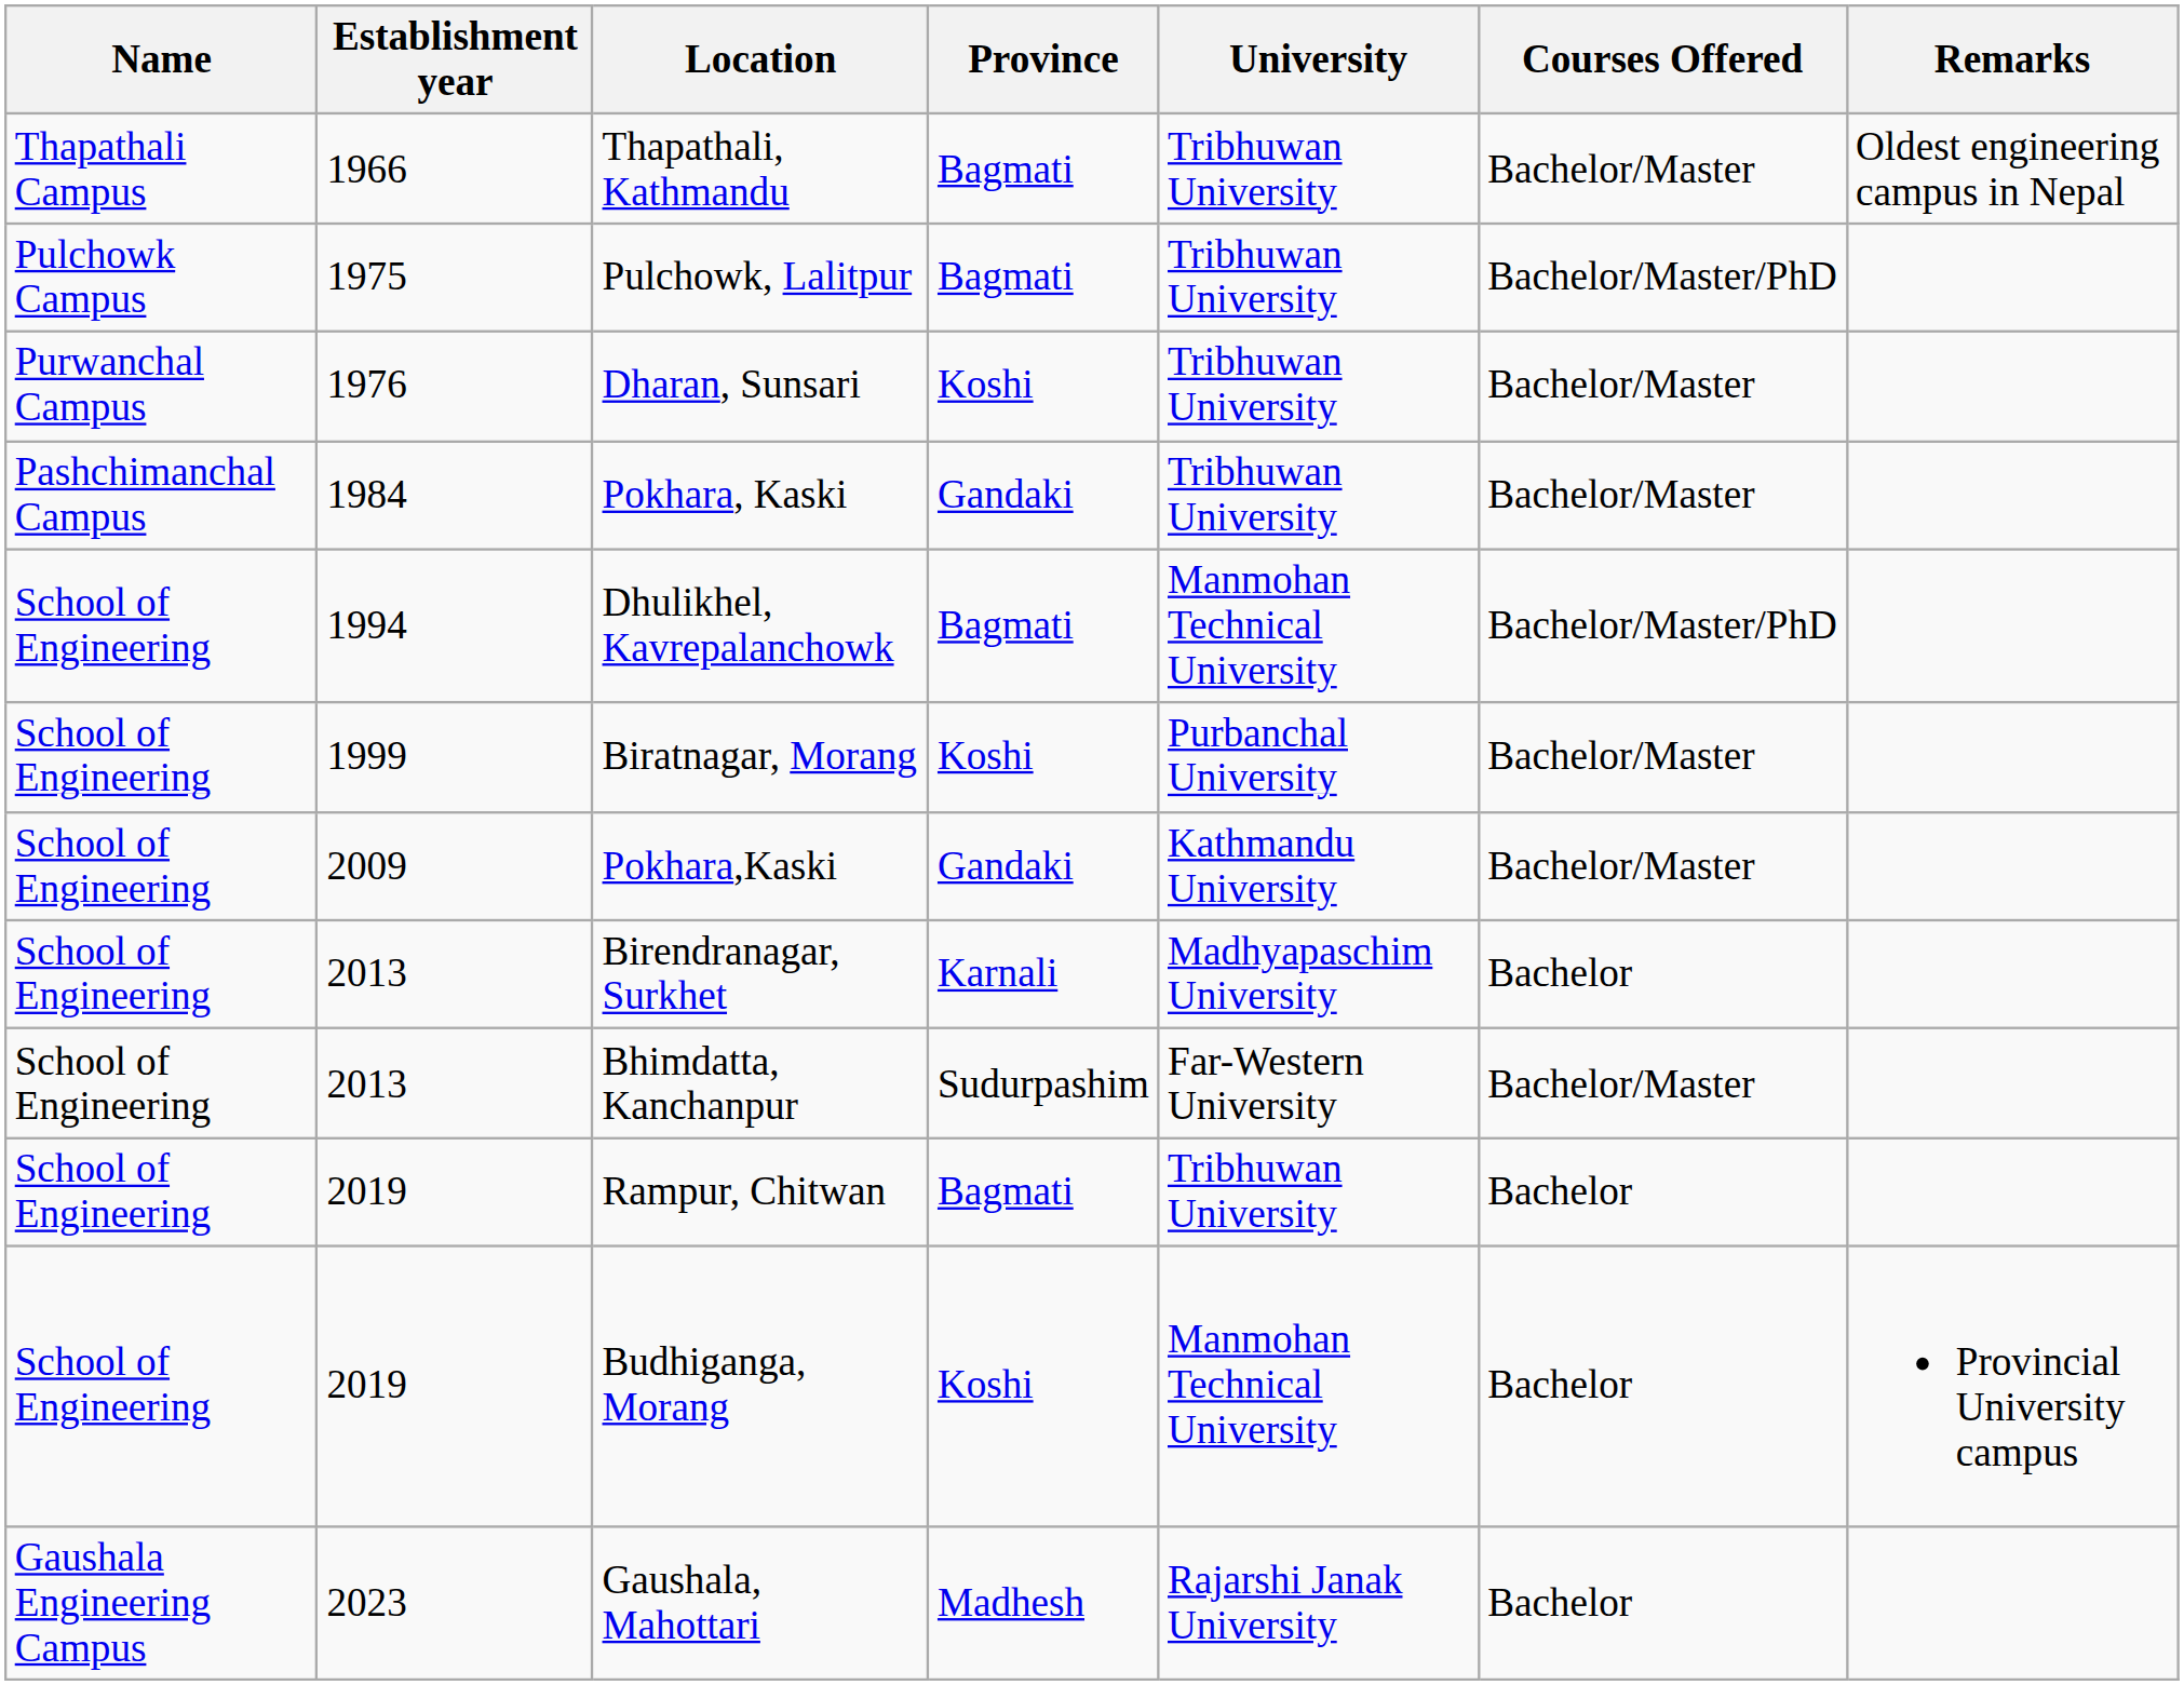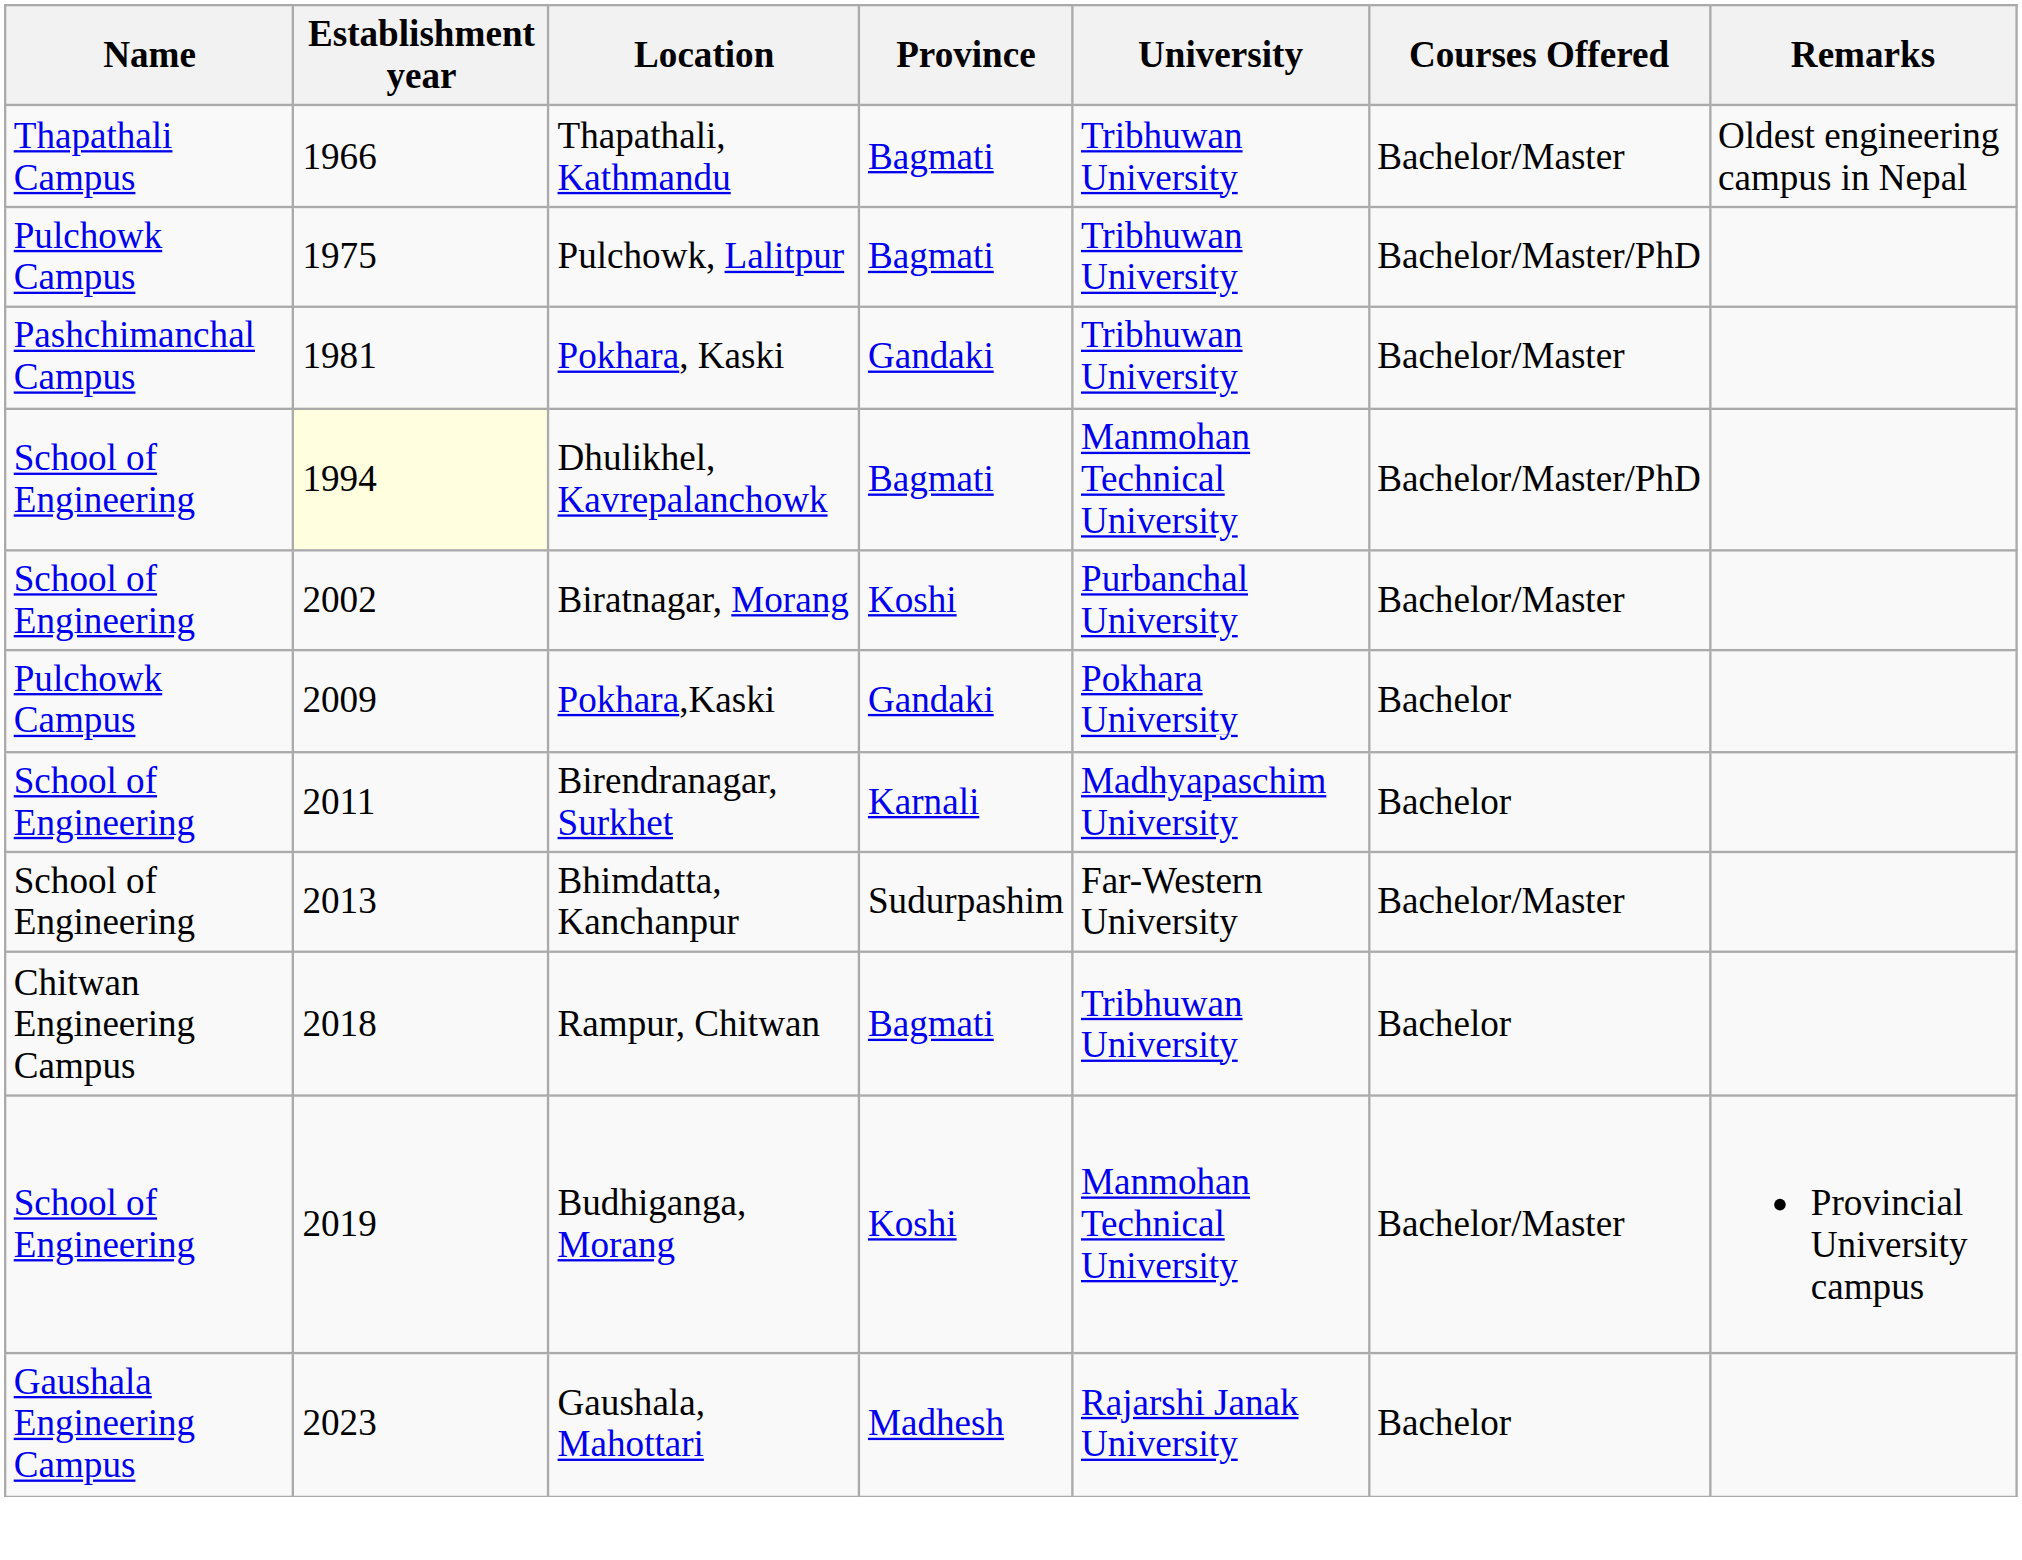- row: Purwanchal Campus | 1976 | Dharan, Sunsari | Koshi | Tribhuwan University | Bachelor/Master
Pokhara, Kaski | Establishment year: 1984 -> 1981
Dhulikhel, Kavrepalanchowk | Establishment year: no background -> lightyellow background
Biratnagar, Morang | Establishment year: 1999 -> 2002
Pokhara,Kaski | Name: School of Engineering -> Pulchowk Campus
Pokhara,Kaski | University: Kathmandu University -> Pokhara University
Pokhara,Kaski | Courses Offered: Bachelor/Master -> Bachelor
Birendranagar, Surkhet | Establishment year: 2013 -> 2011
Rampur, Chitwan | Name: School of Engineering -> Chitwan Engineering Campus
Rampur, Chitwan | Establishment year: 2019 -> 2018
Budhiganga, Morang | Courses Offered: Bachelor -> Bachelor/Master
